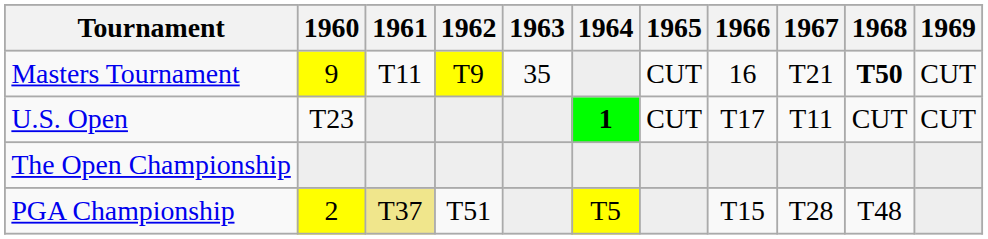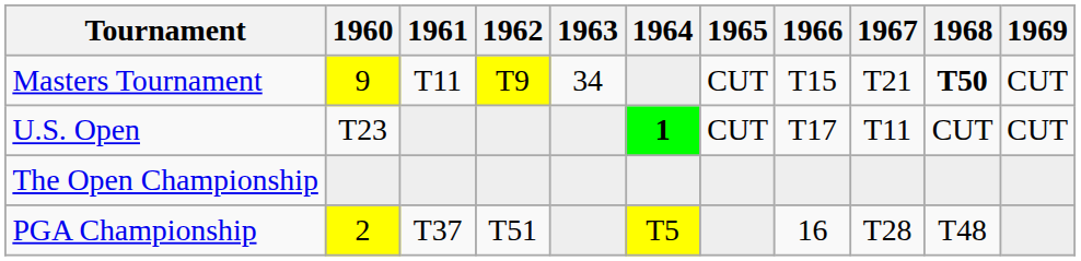Masters Tournament | 1963: 35 -> 34
Masters Tournament | 1966: 16 -> T15
PGA Championship | 1961: khaki background -> no background
PGA Championship | 1966: T15 -> 16
